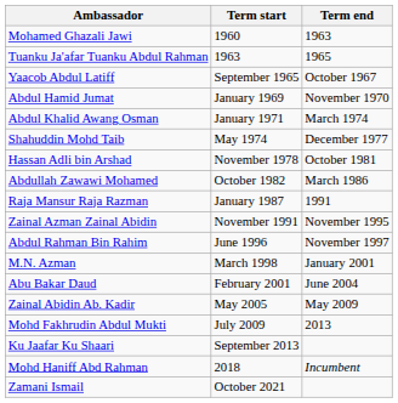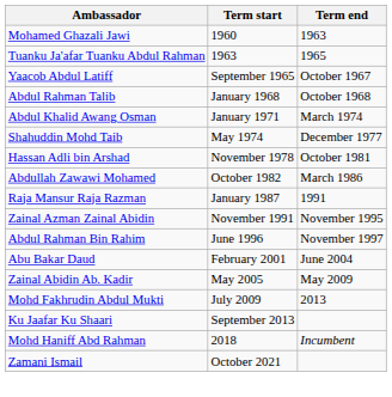+ row: Abdul Rahman Talib | January 1968 | October 1968
- row: Abdul Hamid Jumat | January 1969 | November 1970
- row: M.N. Azman | March 1998 | January 2001
